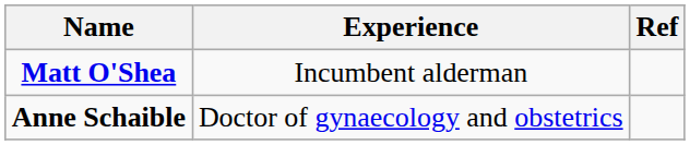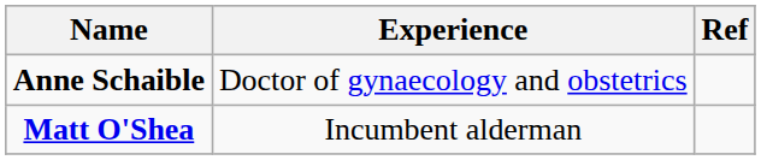rows swapped: Matt O'Shea <-> Anne Schaible
